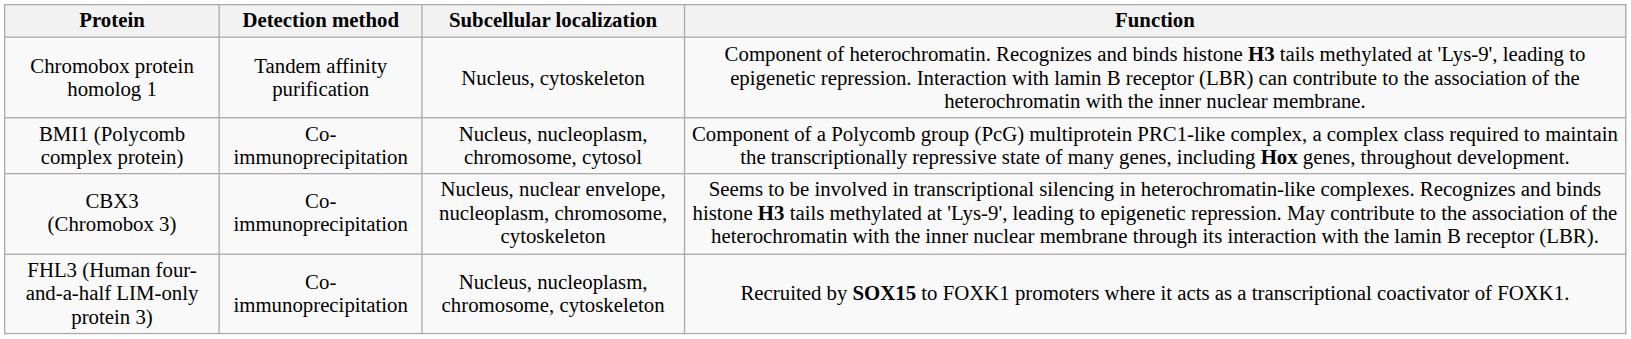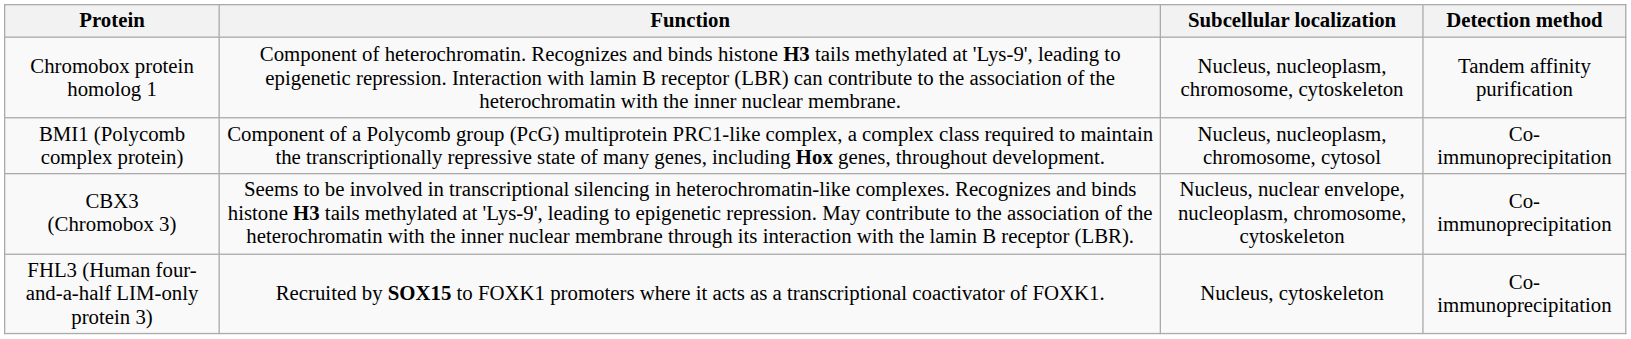columns swapped: Detection method <-> Function
Chromobox protein homolog 1 | Subcellular localization: Nucleus, cytoskeleton -> Nucleus, nucleoplasm, chromosome, cytoskeleton
FHL3 (Human four-and-a-half LIM-only protein 3) | Subcellular localization: Nucleus, nucleoplasm, chromosome, cytoskeleton -> Nucleus, cytoskeleton
